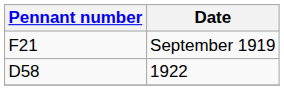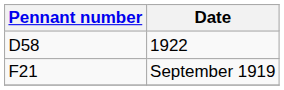rows swapped: September 1919 <-> 1922
